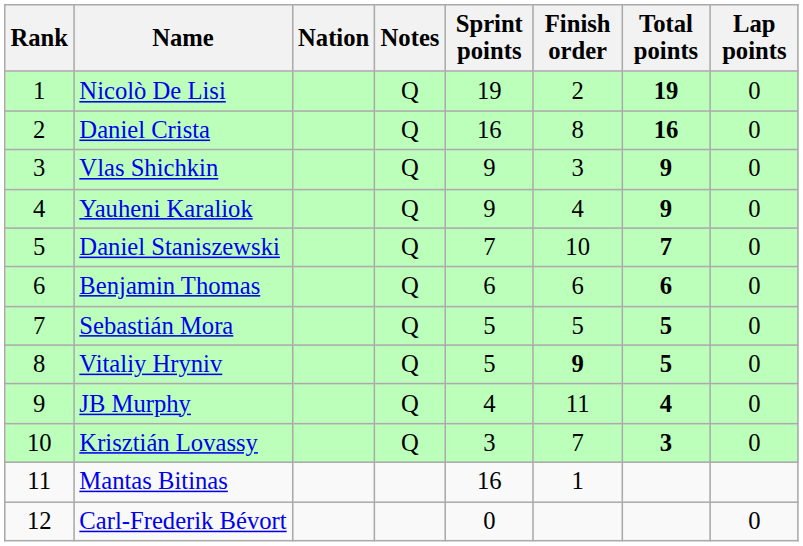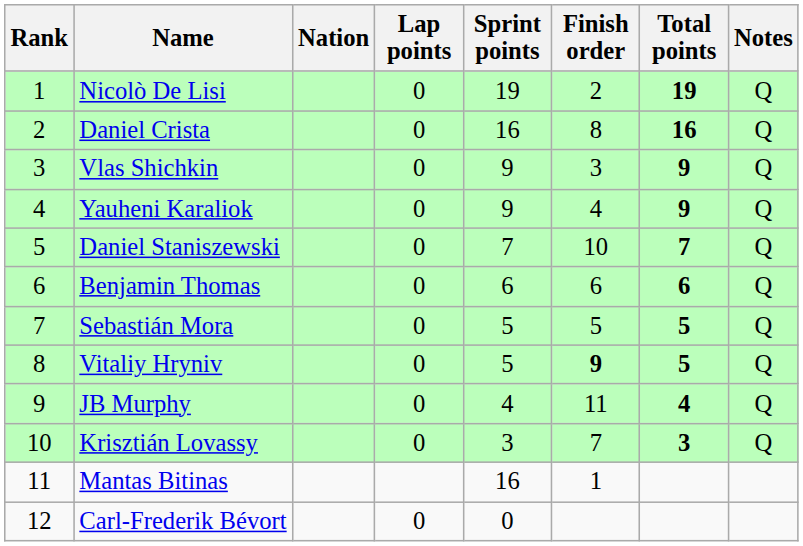columns swapped: Lap points <-> Notes
